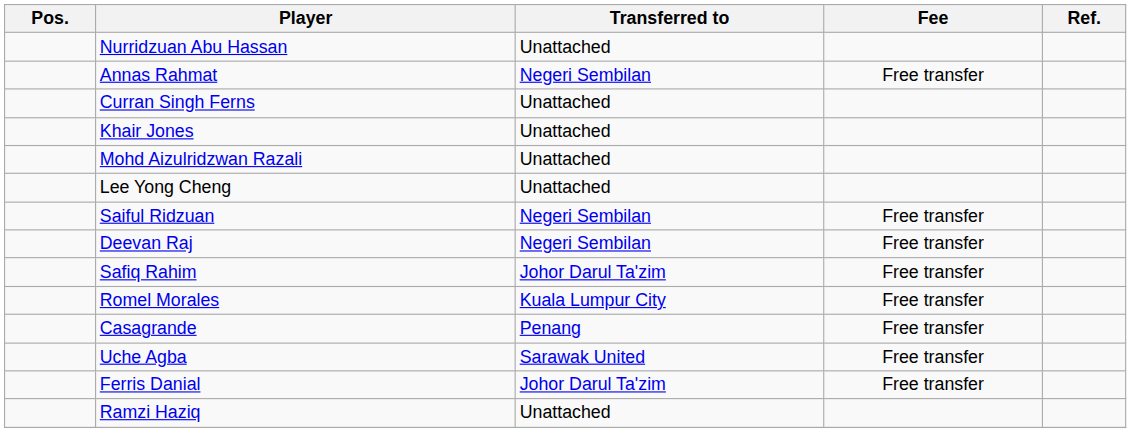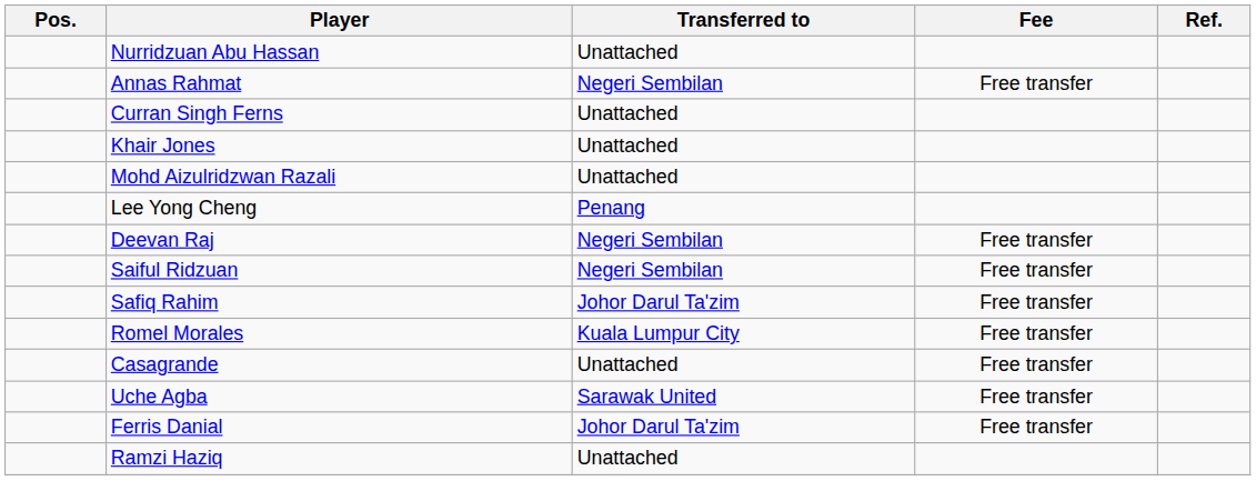Lee Yong Cheng | Transferred to: Unattached -> Penang
rows swapped: Saiful Ridzuan <-> Deevan Raj
Casagrande | Transferred to: Penang -> Unattached
